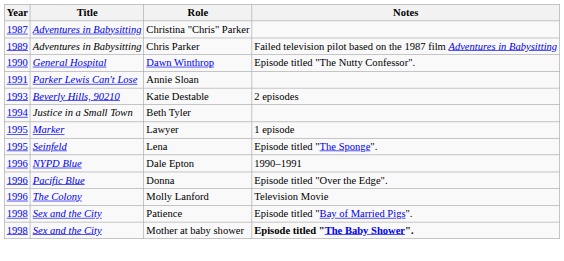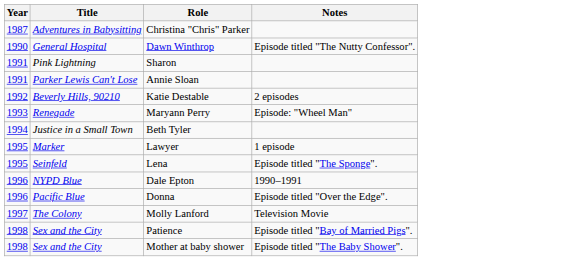- row: 1989 | Adventures in Babysitting | Chris Parker | Failed television pilot based on the 1987 film Adventures in Babysitting
+ row: 1991 | Pink Lightning | Sharon
Katie Destable | Year: 1993 -> 1992
+ row: 1993 | Renegade | Maryann Perry | Episode: "Wheel Man"
Molly Lanford | Year: 1996 -> 1997
Mother at baby shower | Notes: bold -> normal
